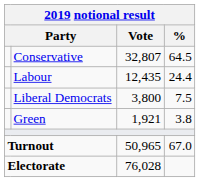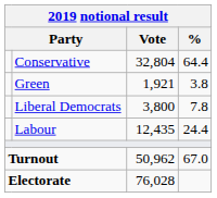Conservative | Vote: 32,807 -> 32,804
Conservative | %: 64.5 -> 64.4
rows swapped: Labour <-> Green
Liberal Democrats | %: 7.5 -> 7.8
Turnout | Vote: 50,965 -> 50,962
